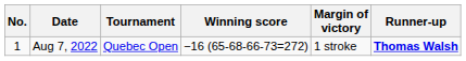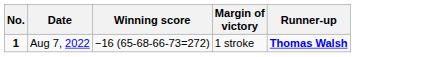- column: Tournament | Quebec Open
Aug 7, 2022 | No.: normal -> bold
